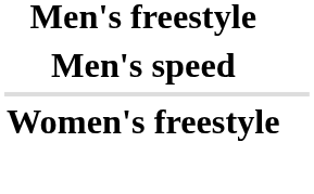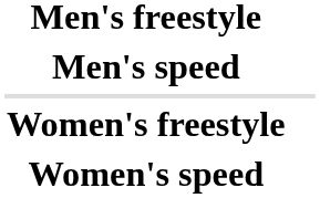+ row: Women's speed
